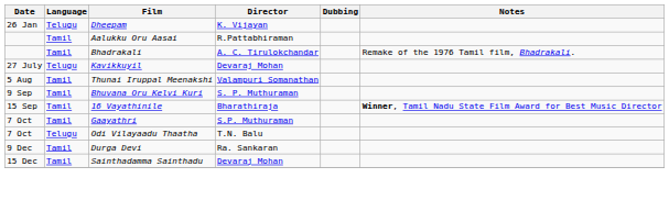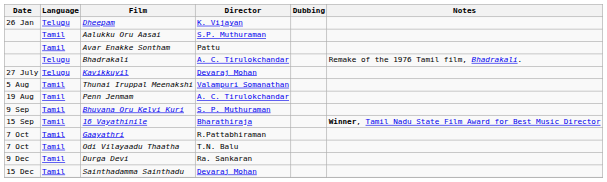Aalukku Oru Aasai | Director: R.Pattabhiraman -> S.P. Muthuraman
+ row: Tamil | Avar Enakke Sontham | Pattu
Bhadrakali | Language: Tamil -> Telugu
+ row: 19 Aug | Tamil | Penn Jenmam | A. C. Tirulokchandar
Gaayathri | Director: S.P. Muthuraman -> R.Pattabhiraman
Odi Vilayaadu Thaatha | Language: Telugu -> Tamil
